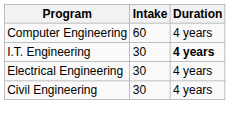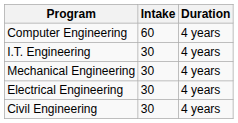I.T. Engineering | Duration: bold -> normal
+ row: Mechanical Engineering | 30 | 4 years
